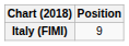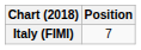Italy (FIMI) | Position: 9 -> 7
